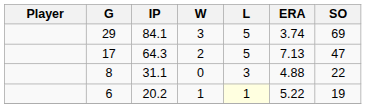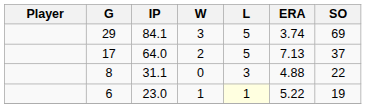17 | IP: 64.3 -> 64.0
17 | SO: 47 -> 37
6 | IP: 20.2 -> 23.0
